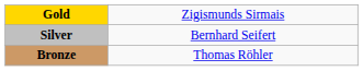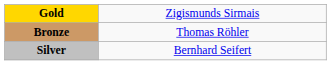rows swapped: Silver <-> Bronze
